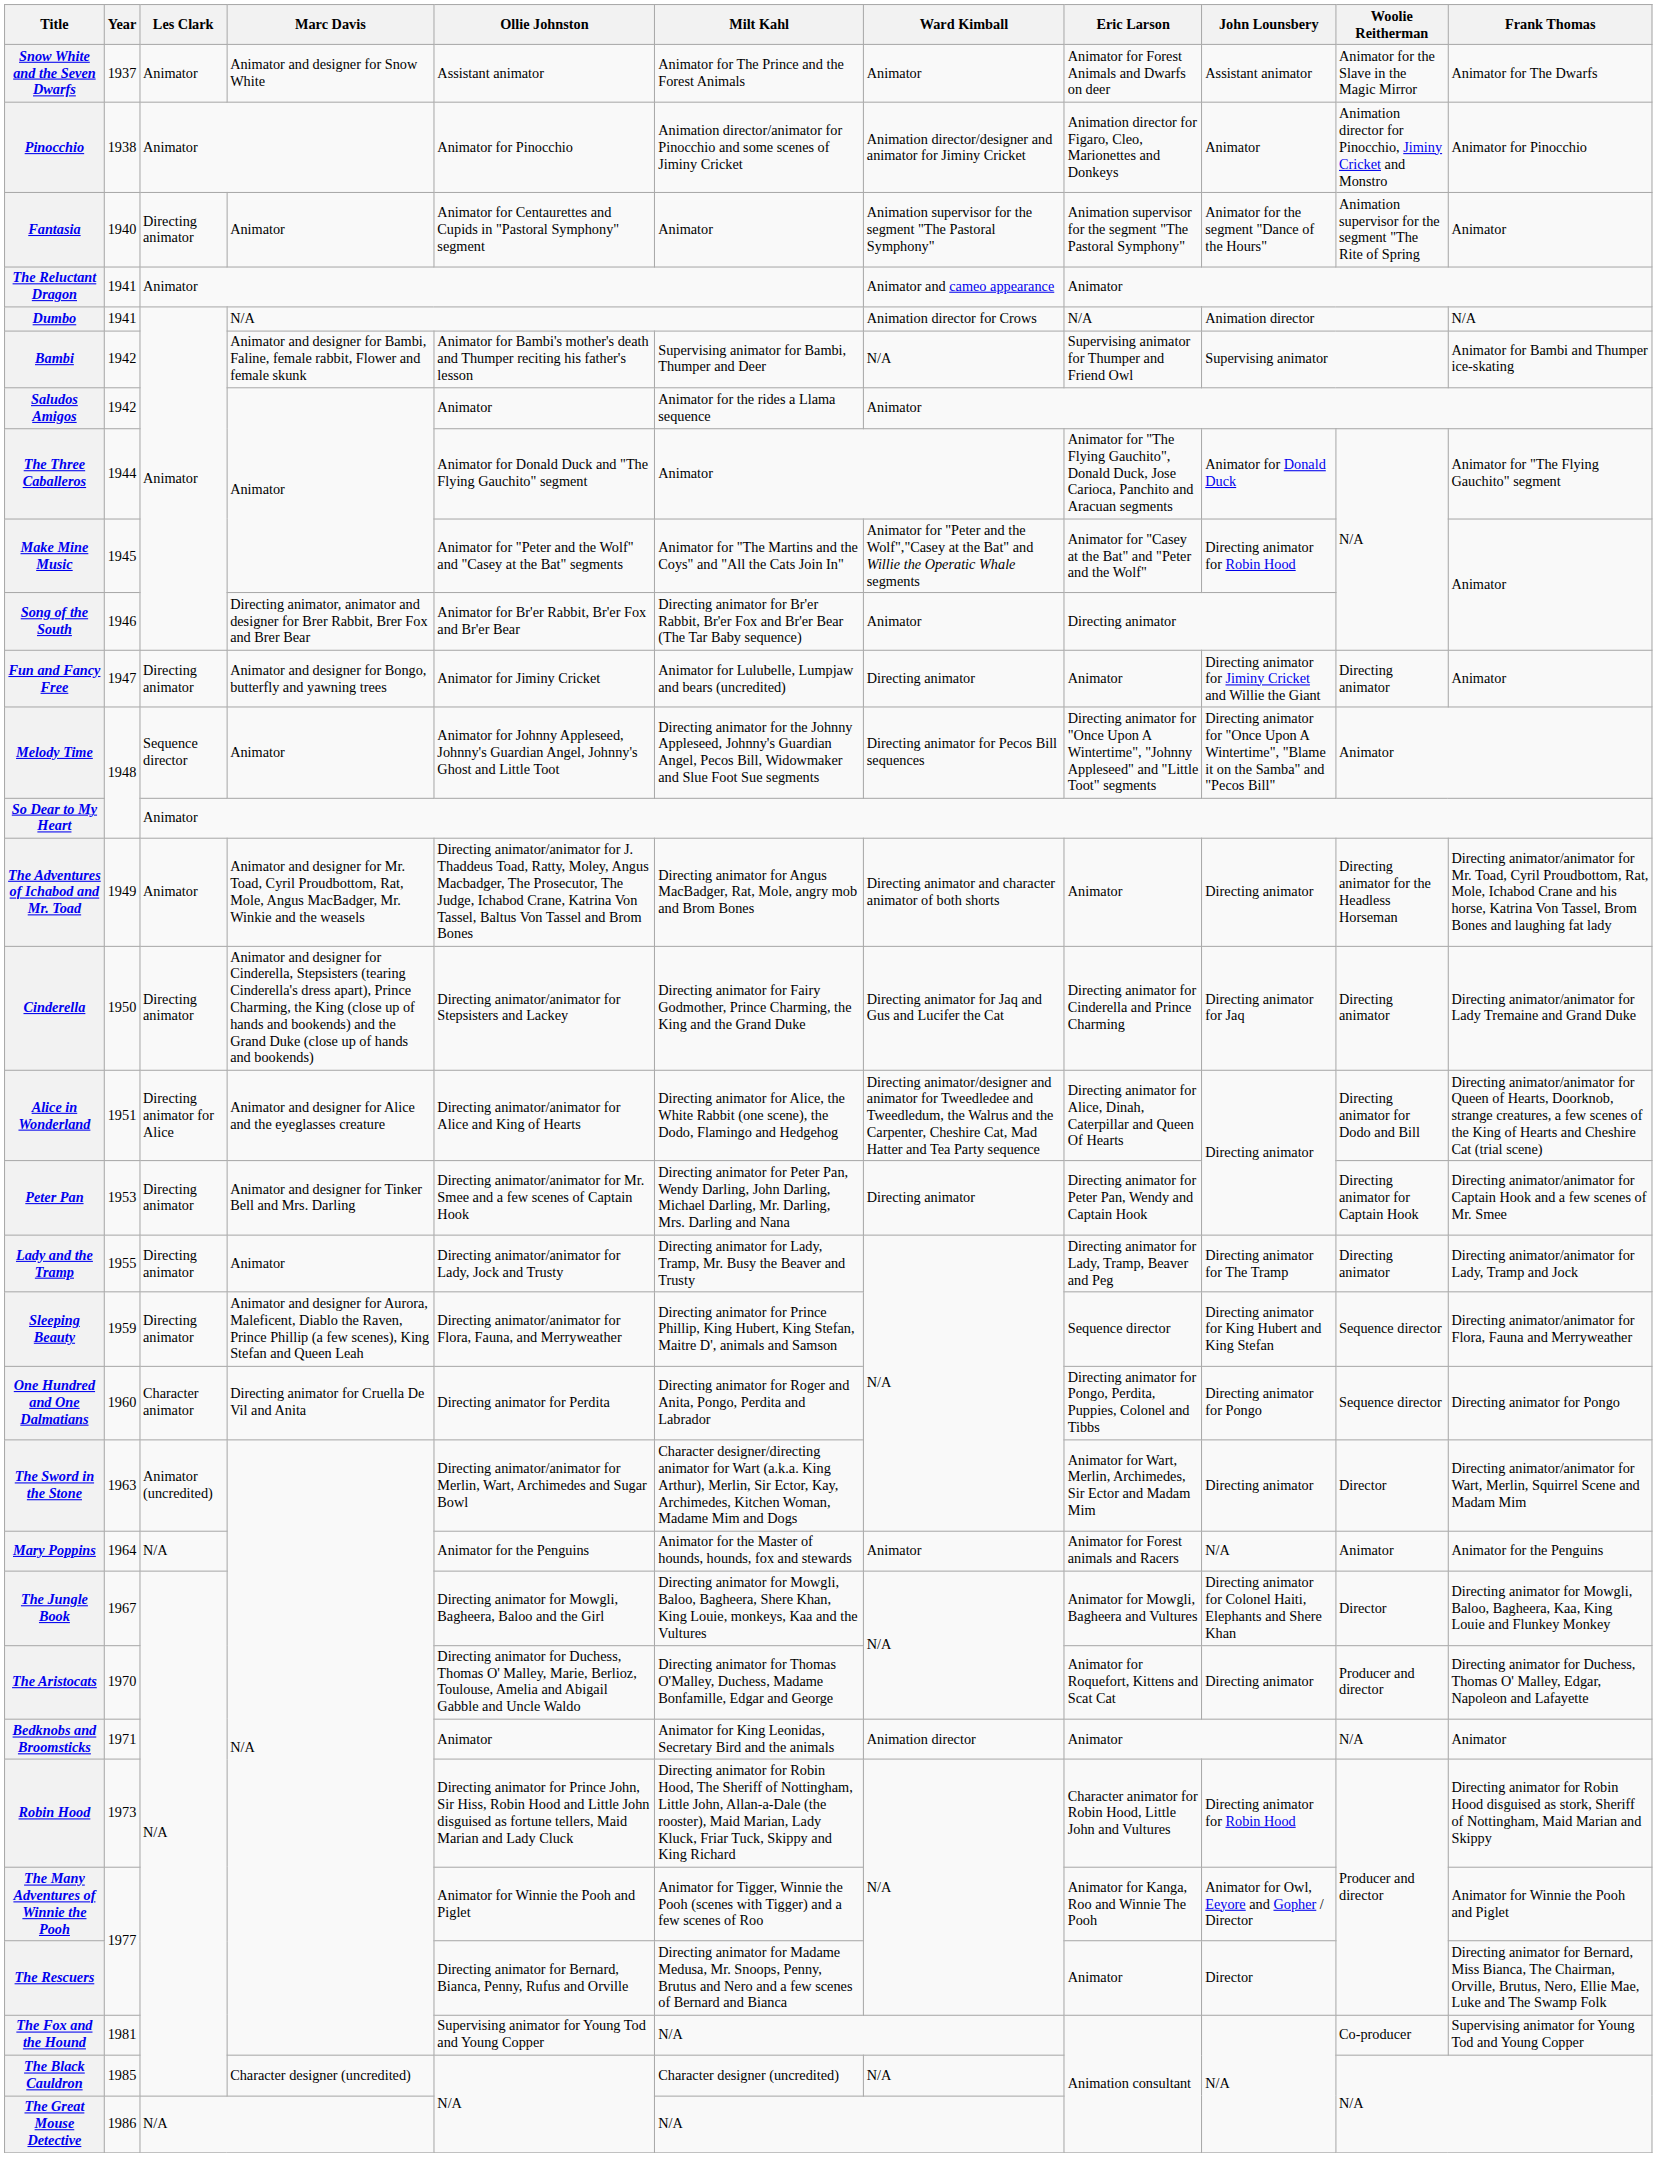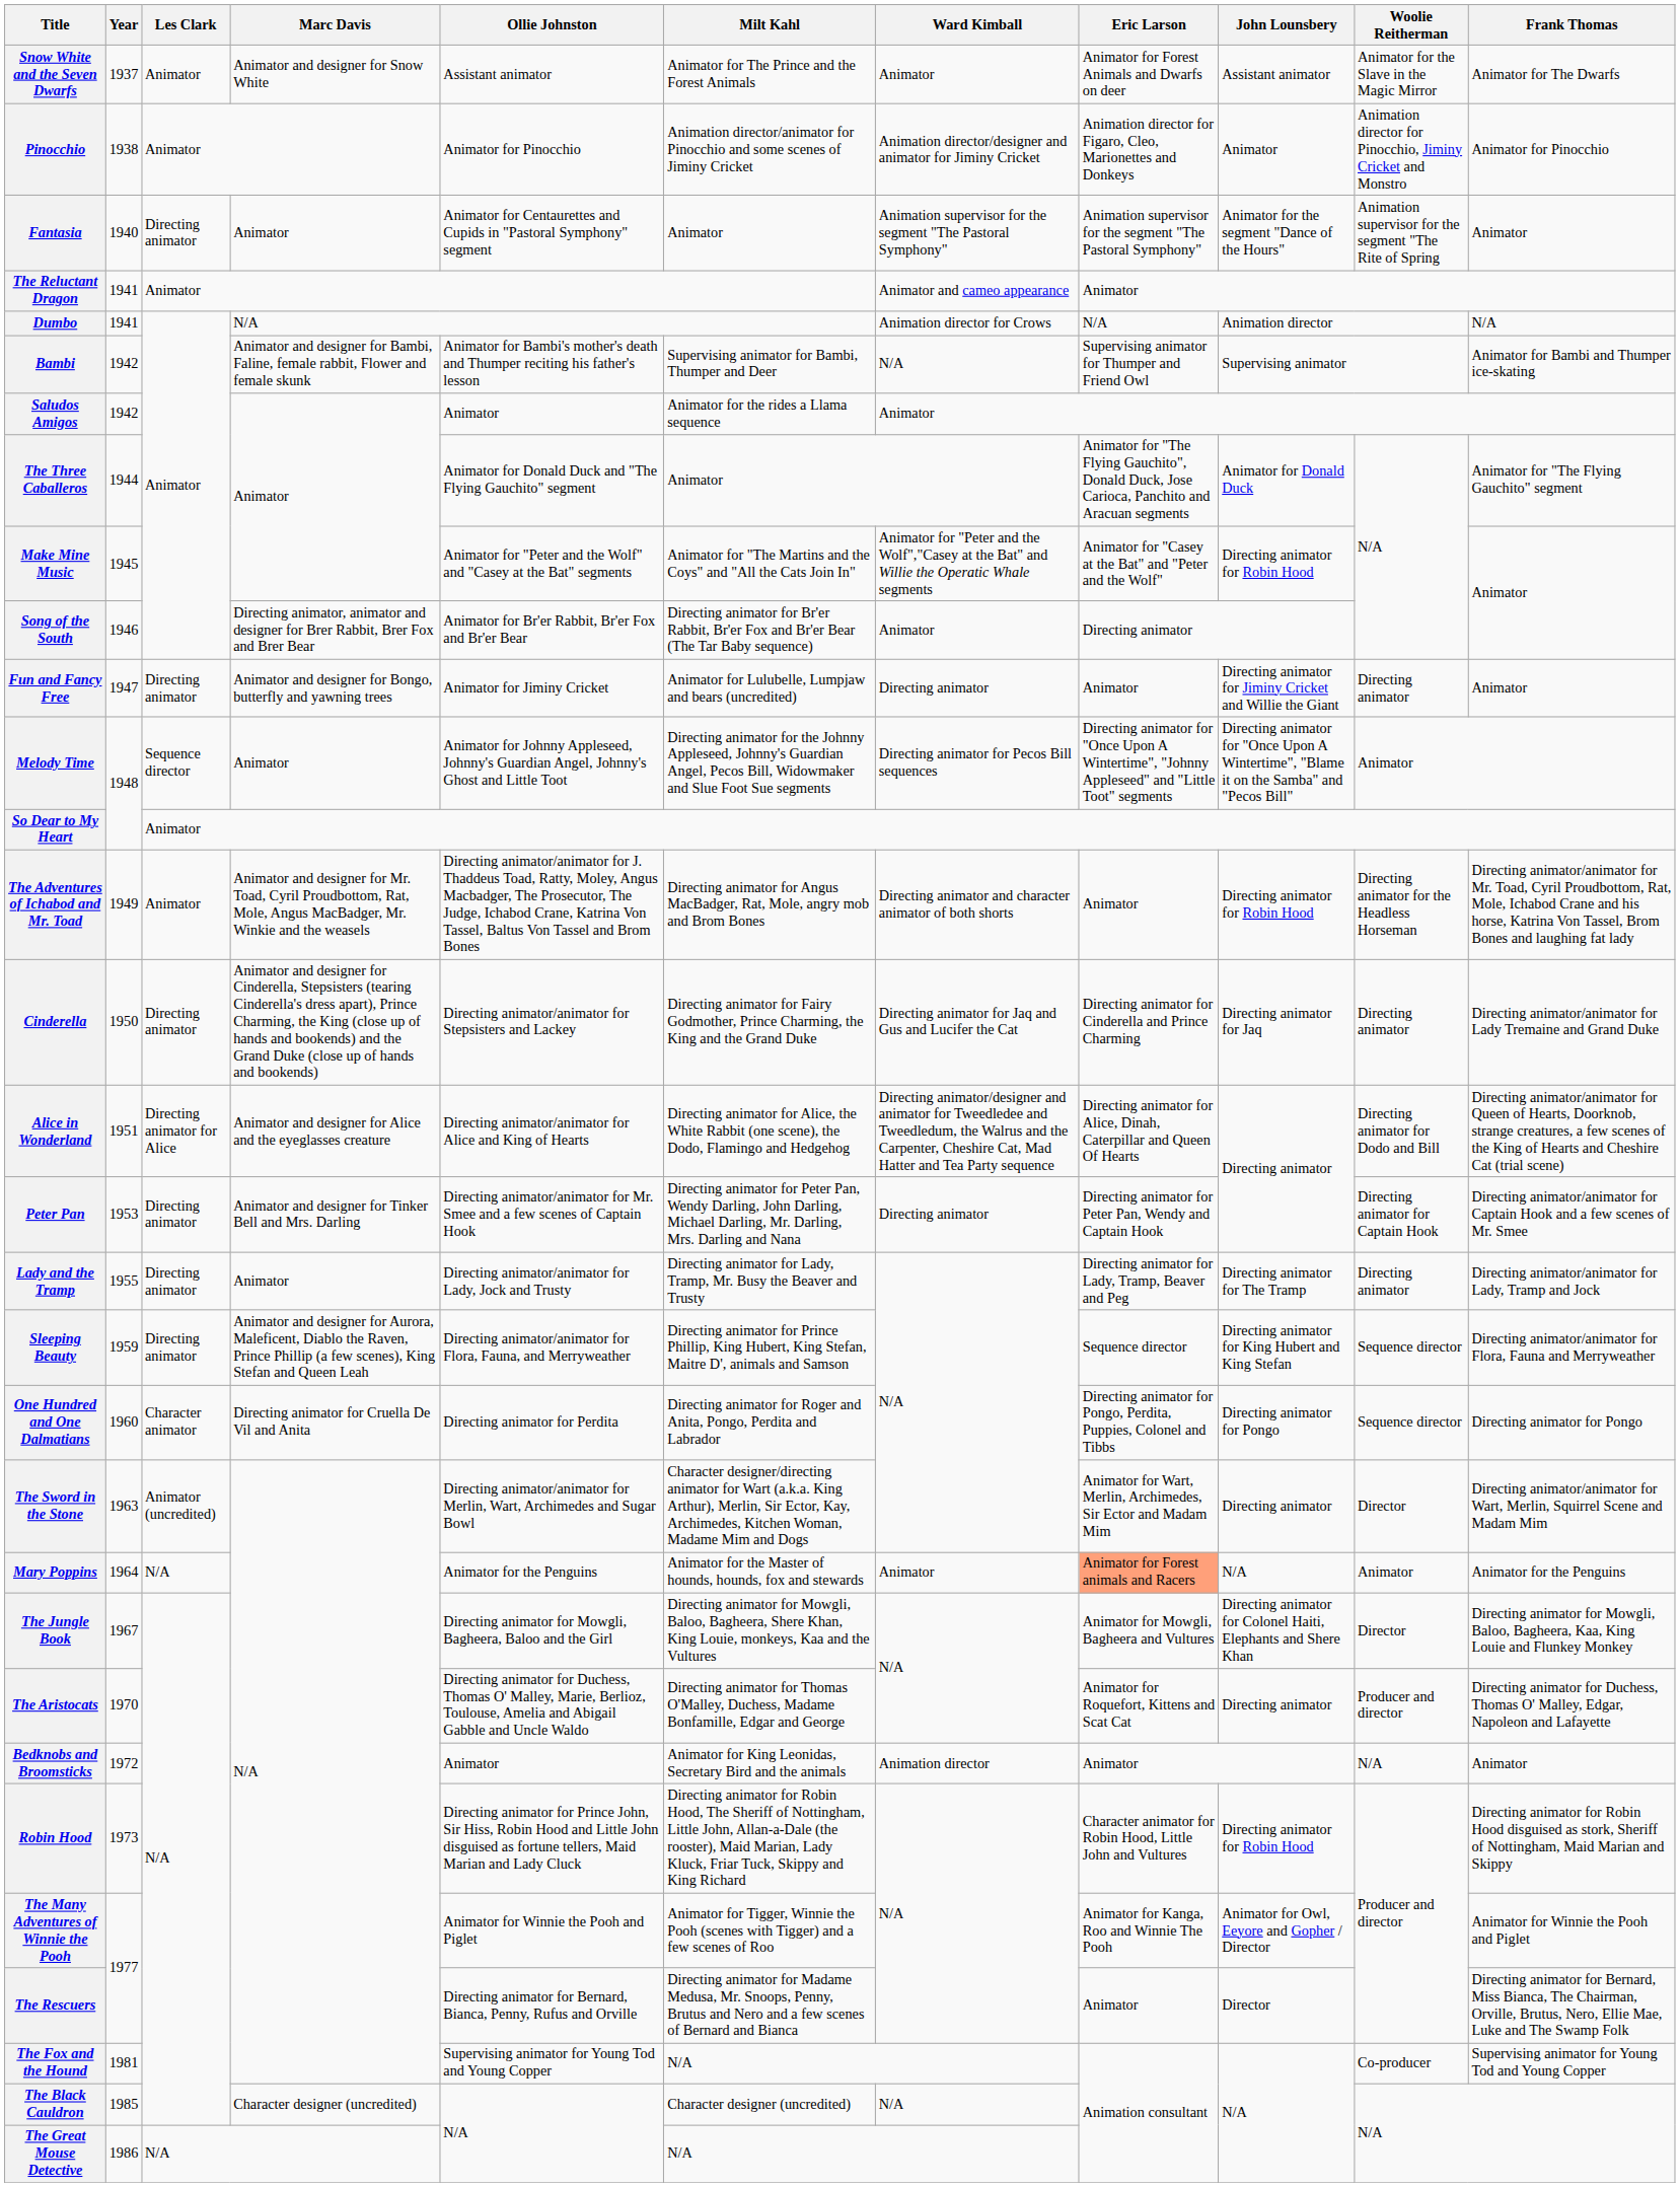The Adventures of Ichabod and Mr. Toad | John Lounsbery: Directing animator -> Directing animator for Robin Hood
Mary Poppins | Eric Larson: no background -> lightsalmon background
Bedknobs and Broomsticks | Year: 1971 -> 1972
